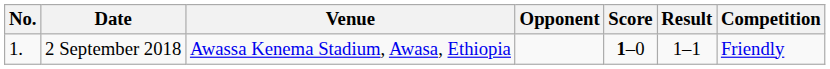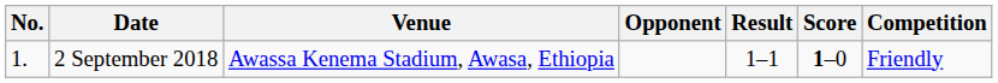columns swapped: Score <-> Result
